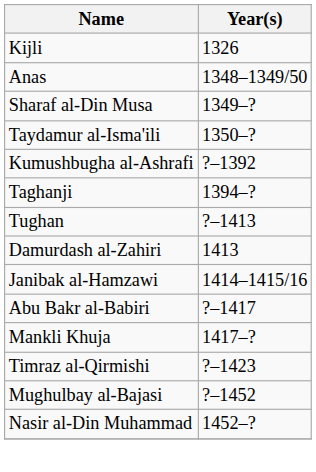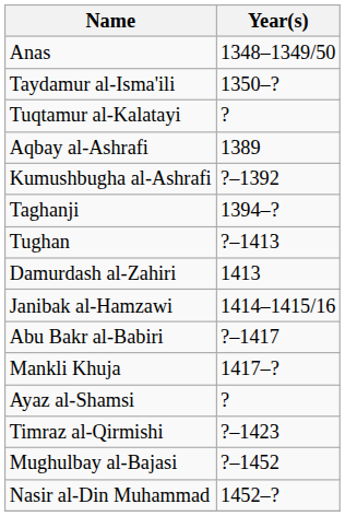- row: Kijli | 1326
- row: Sharaf al-Din Musa | 1349–?
+ row: Tuqtamur al-Kalatayi | ?
+ row: Aqbay al-Ashrafi | 1389
+ row: Ayaz al-Shamsi | ?
